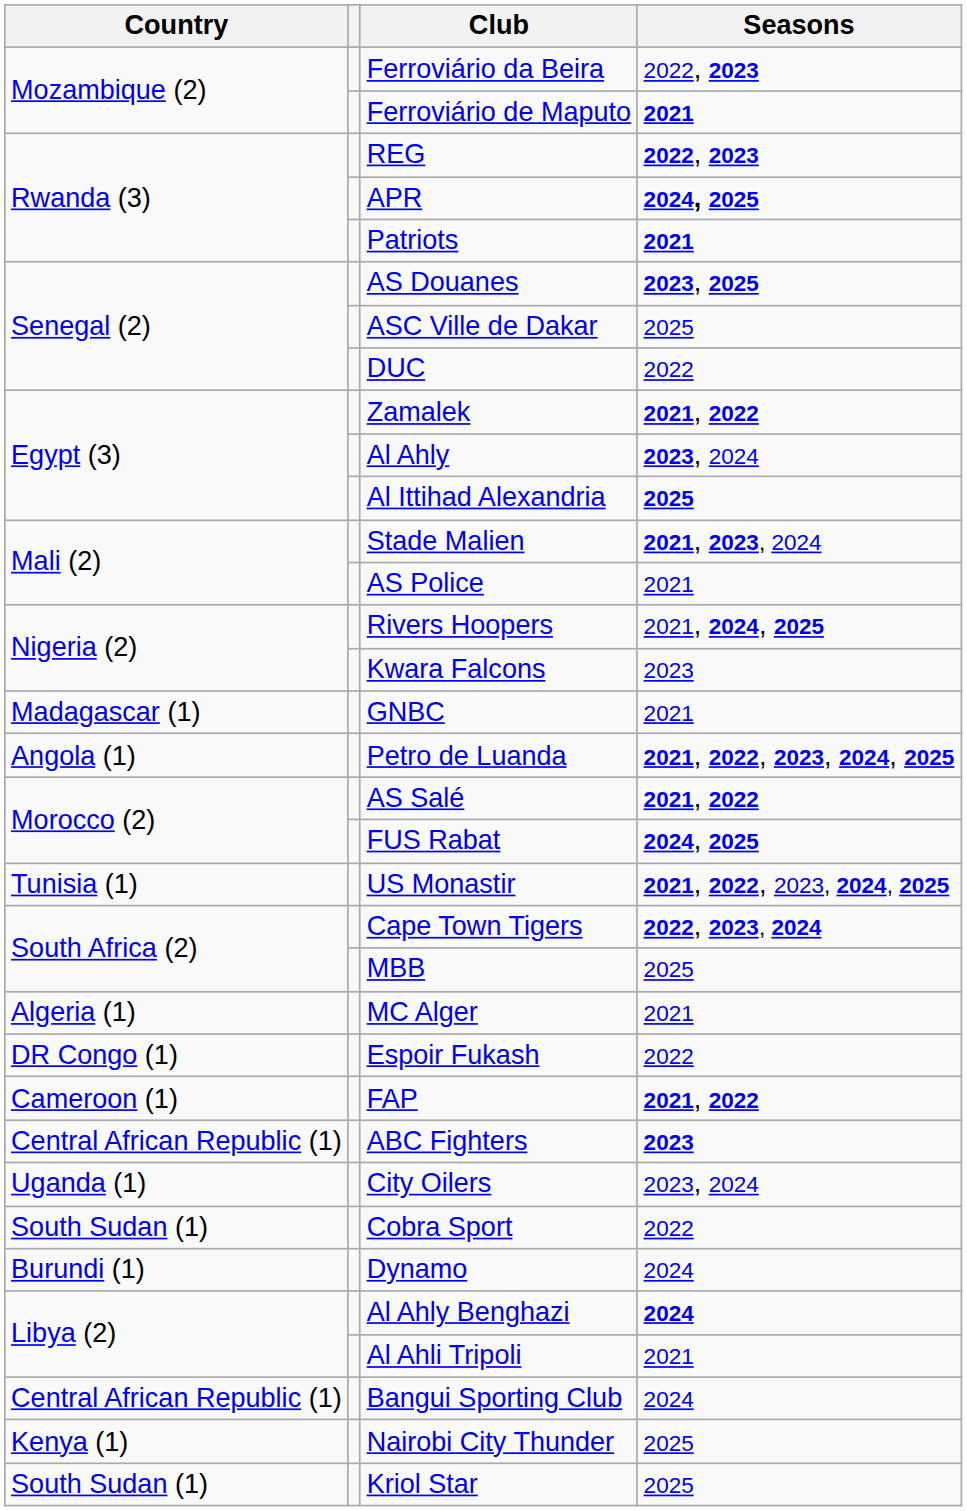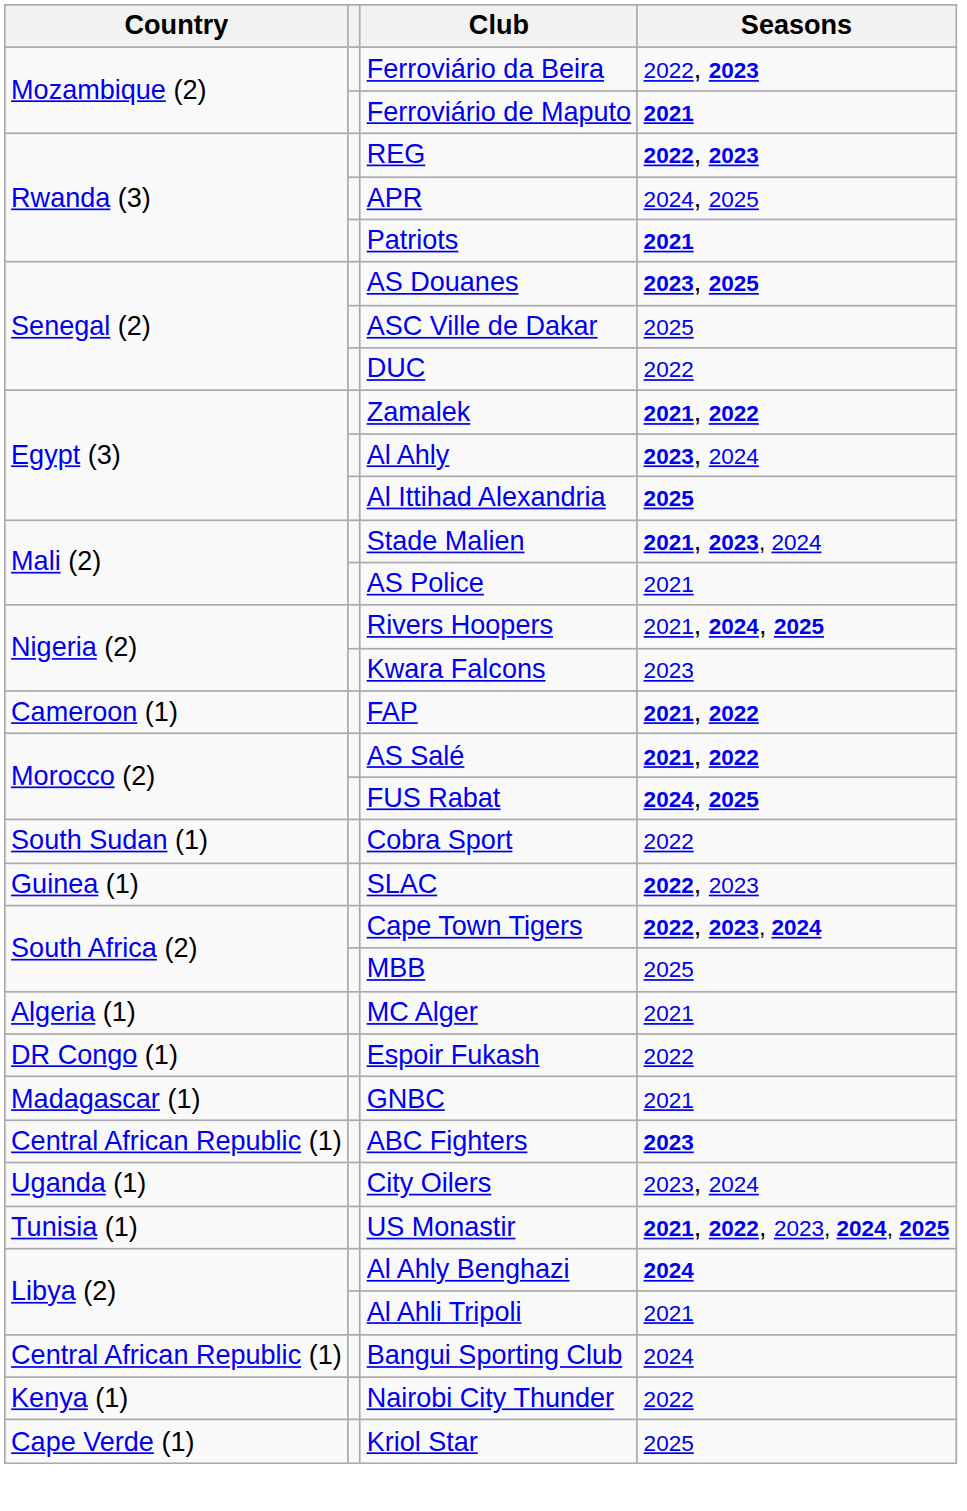APR | Seasons: bold -> normal
rows swapped: FAP <-> GNBC
- row: Angola (1) | Petro de Luanda | 2021, 2022, 2023, 2024, 2025
rows swapped: US Monastir <-> Cobra Sport
+ row: Guinea (1) | SLAC | 2022, 2023
- row: Burundi (1) | Dynamo | 2024
Nairobi City Thunder | Seasons: 2025 -> 2022
Kriol Star | Country: South Sudan (1) -> Cape Verde (1)
